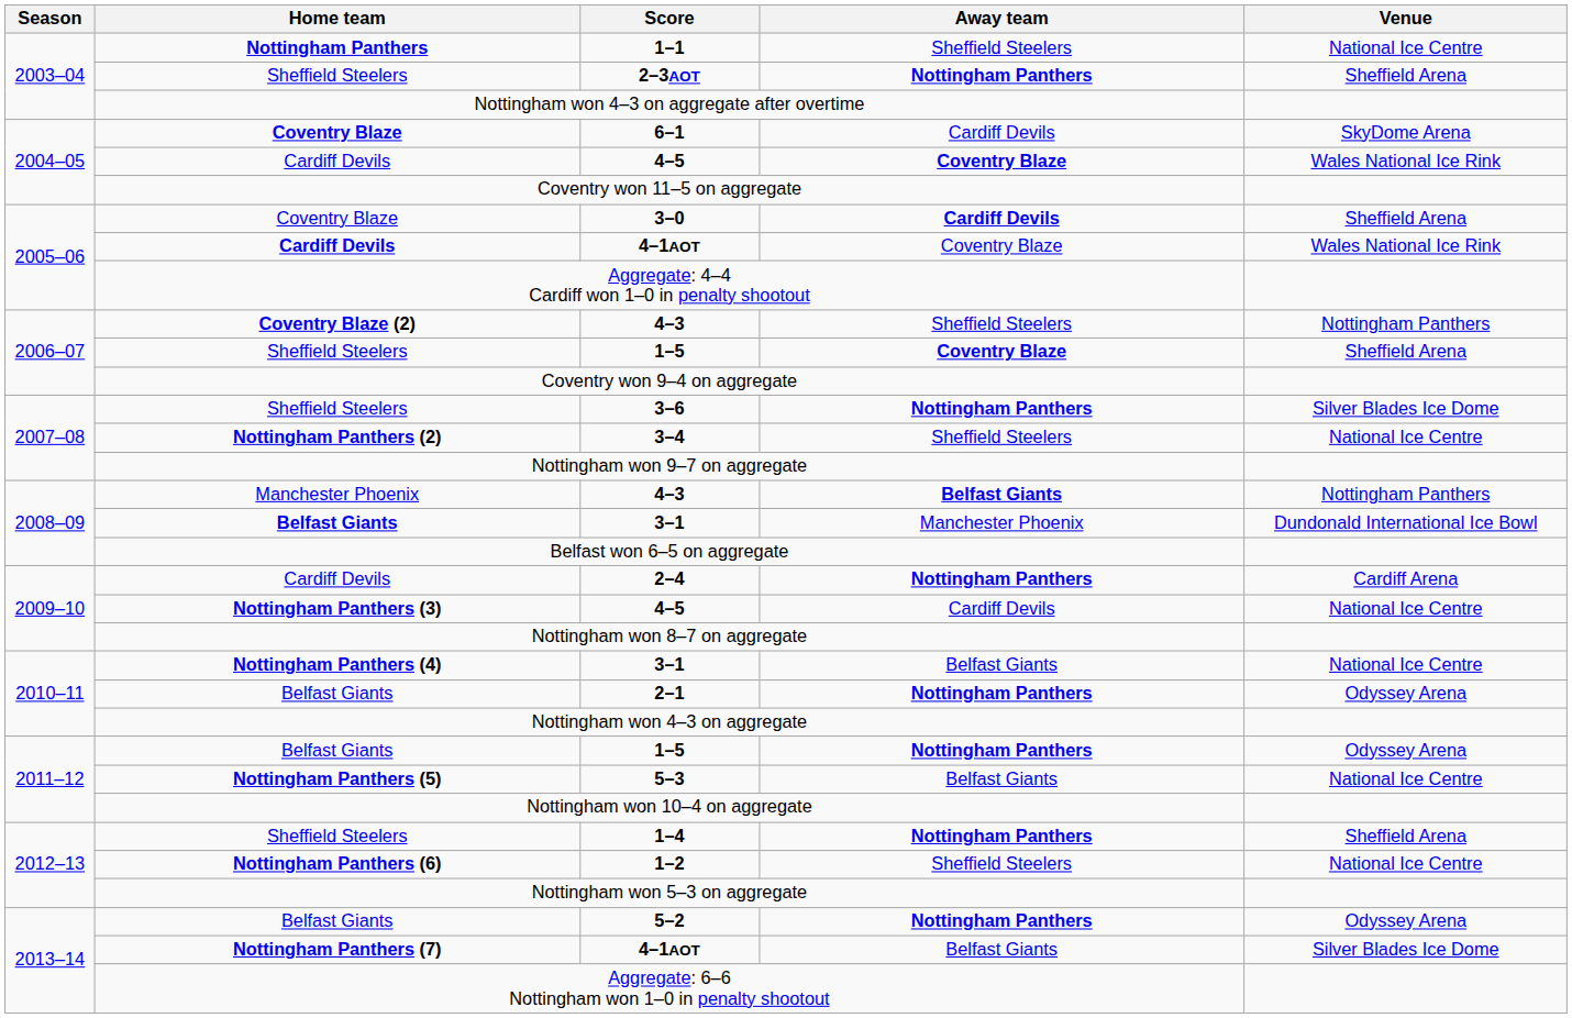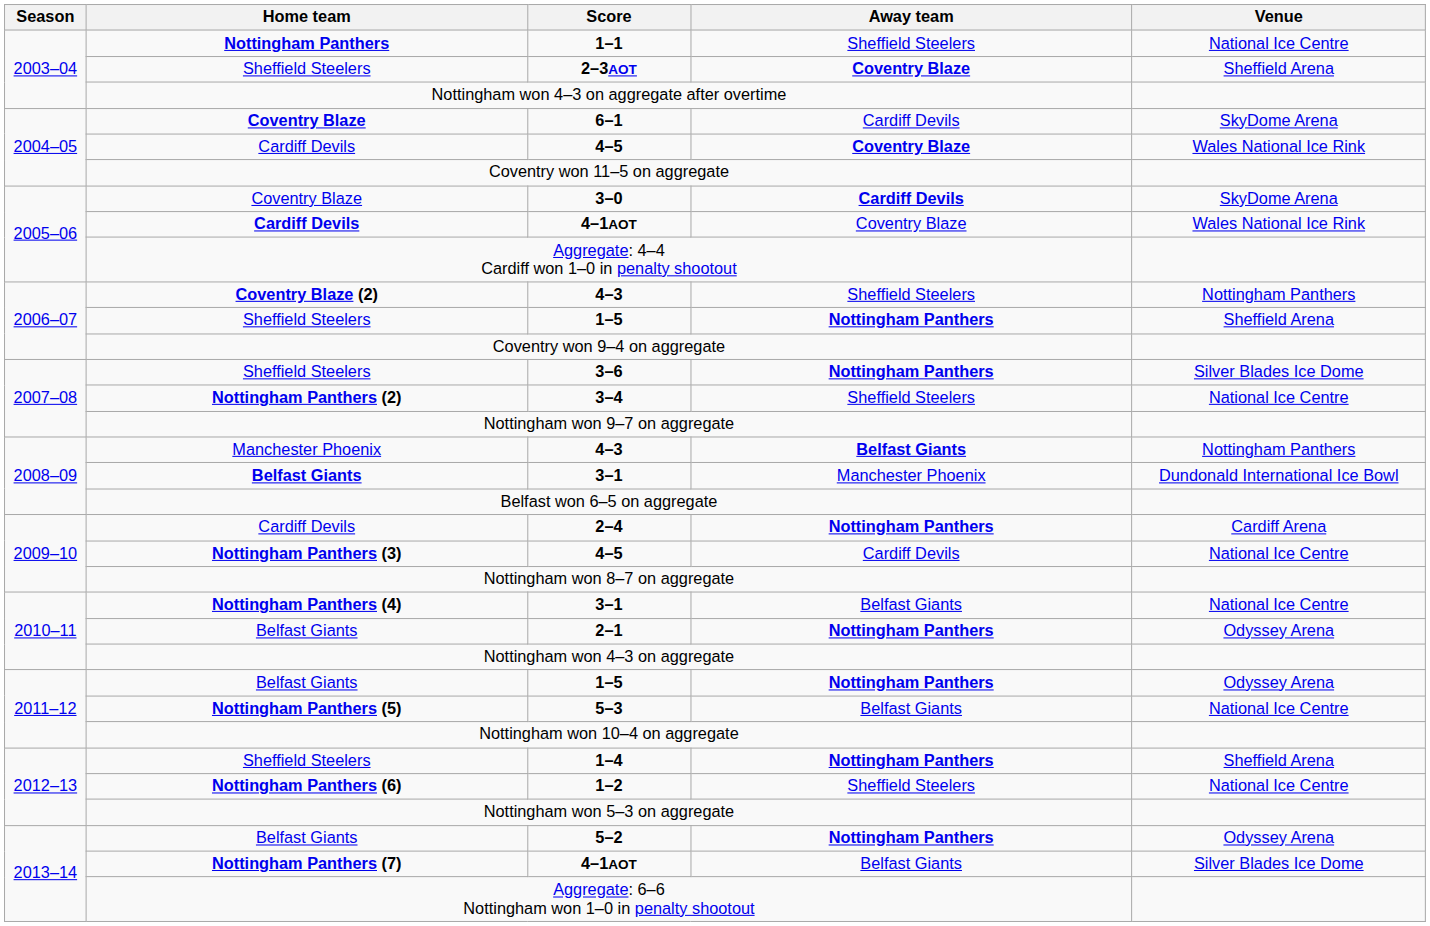2–3AOT | Away team: Nottingham Panthers -> Coventry Blaze
3–0 | Venue: Sheffield Arena -> SkyDome Arena
Sheffield Steelers / 1–5 | Away team: Coventry Blaze -> Nottingham Panthers
